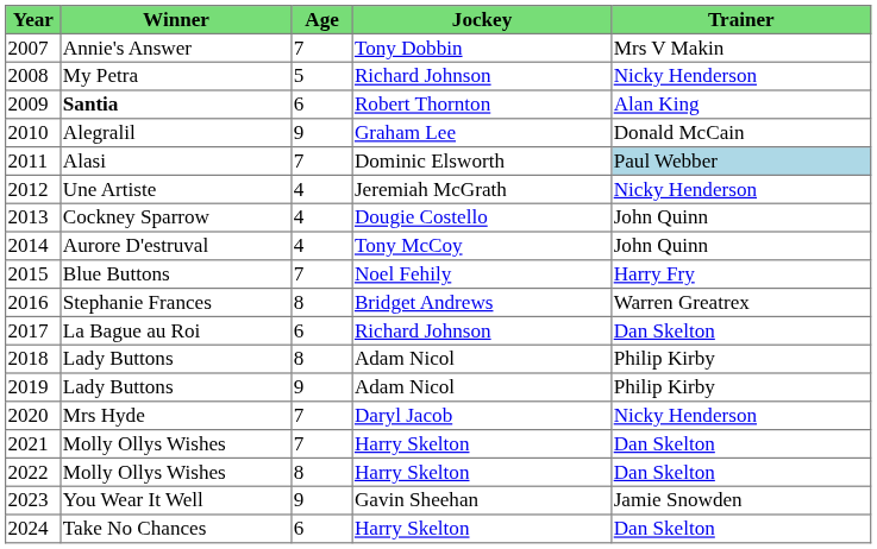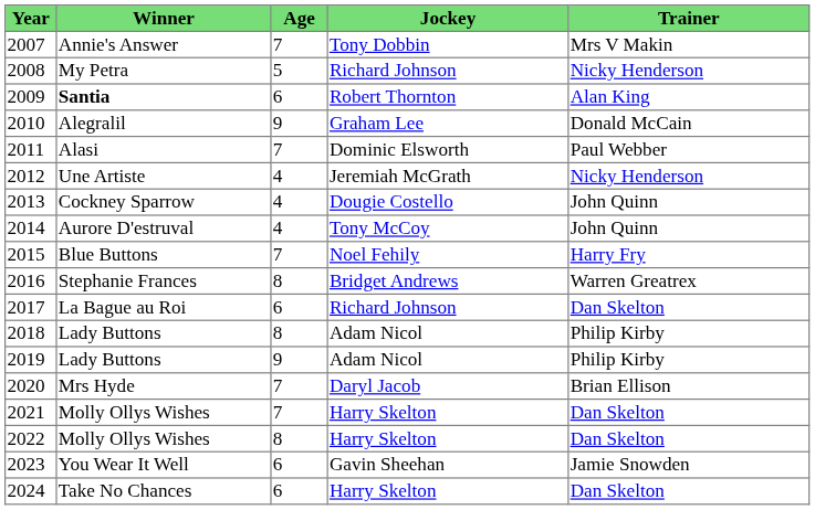2011 | Trainer: lightblue background -> no background
2020 | Trainer: Nicky Henderson -> Brian Ellison
2023 | Age: 9 -> 6
